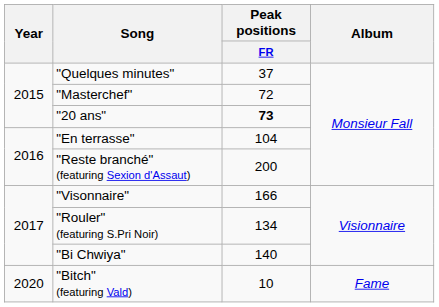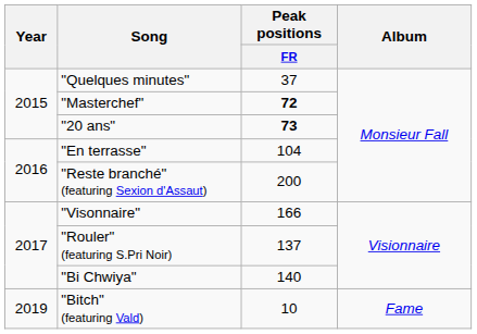"Masterchef" | Peak positions / FR: normal -> bold
"Rouler" (featuring S.Pri Noir) | Peak positions / FR: 134 -> 137
"Bitch" (featuring Vald) | Year: 2020 -> 2019
